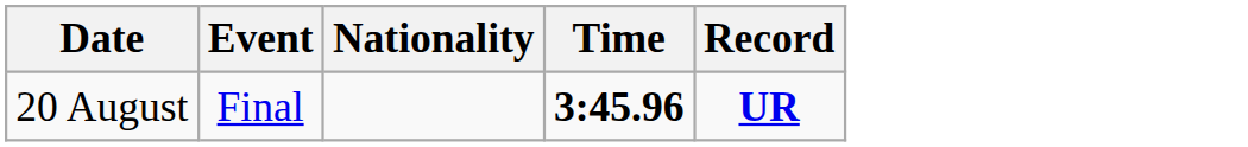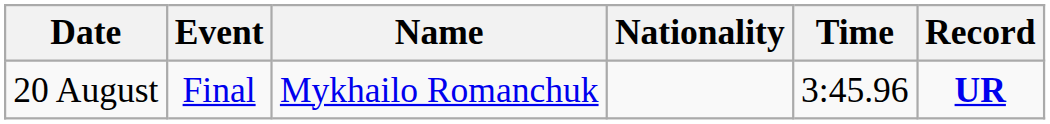+ column: Name | Mykhailo Romanchuk
20 August | Time: bold -> normal
